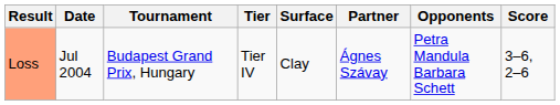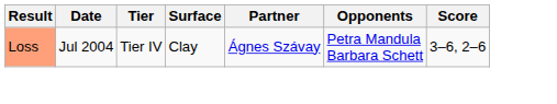- column: Tournament | Budapest Grand Prix, Hungary
